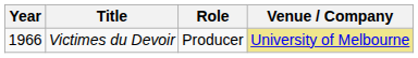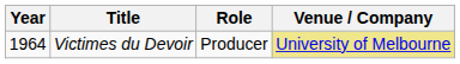Victimes du Devoir | Year: 1966 -> 1964
